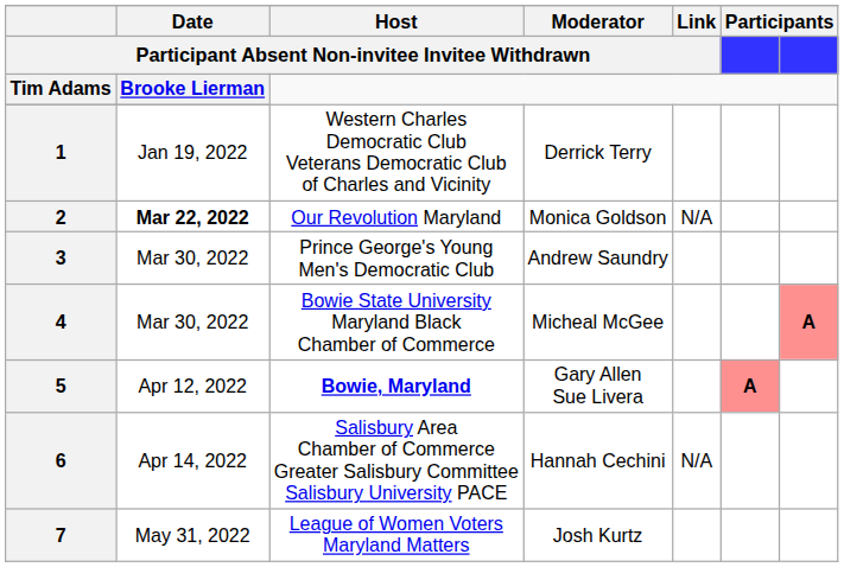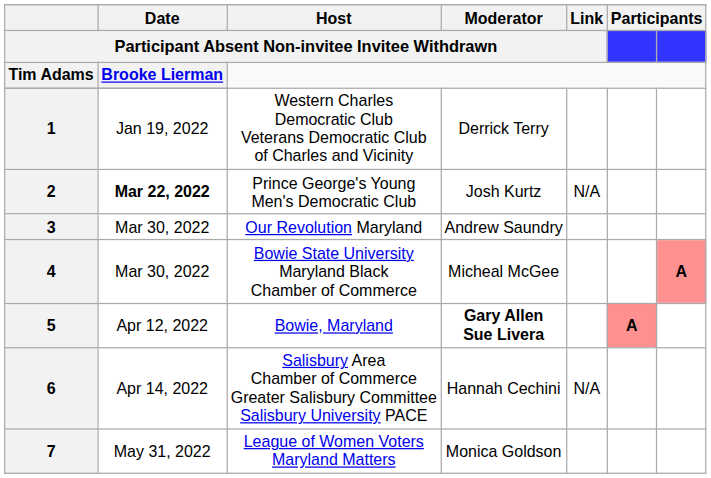2 | Host / Participant Absent Non-invitee Invitee Withdrawn: Our Revolution Maryland -> Prince George's Young Men's Democratic Club
2 | Moderator / Participant Absent Non-invitee Invitee Withdrawn: Monica Goldson -> Josh Kurtz
3 | Host / Participant Absent Non-invitee Invitee Withdrawn: Prince George's Young Men's Democratic Club -> Our Revolution Maryland
5 | Host / Participant Absent Non-invitee Invitee Withdrawn: bold -> normal
5 | Moderator / Participant Absent Non-invitee Invitee Withdrawn: normal -> bold
7 | Moderator / Participant Absent Non-invitee Invitee Withdrawn: Josh Kurtz -> Monica Goldson
